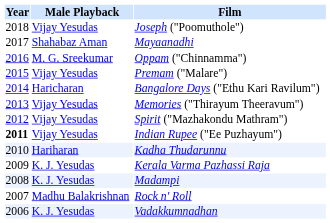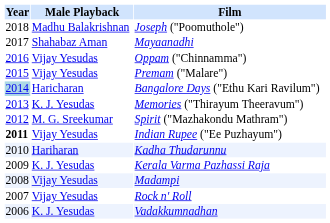Joseph ("Poomuthole") | Male Playback: Vijay Yesudas -> Madhu Balakrishnan
Oppam ("Chinnamma") | Male Playback: M. G. Sreekumar -> Vijay Yesudas
Bangalore Days ("Ethu Kari Ravilum") | Year: no background -> lightblue background
Memories ("Thirayum Theeravum") | Male Playback: Vijay Yesudas -> K. J. Yesudas
Spirit ("Mazhakondu Mathram") | Male Playback: Vijay Yesudas -> M. G. Sreekumar
Madampi | Male Playback: K. J. Yesudas -> Vijay Yesudas
Rock n' Roll | Male Playback: Madhu Balakrishnan -> Vijay Yesudas
